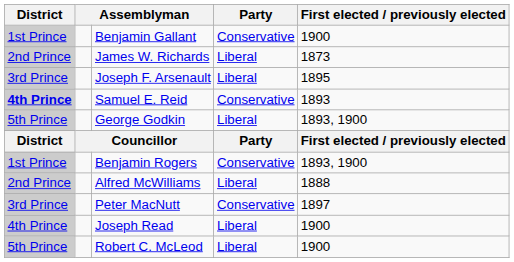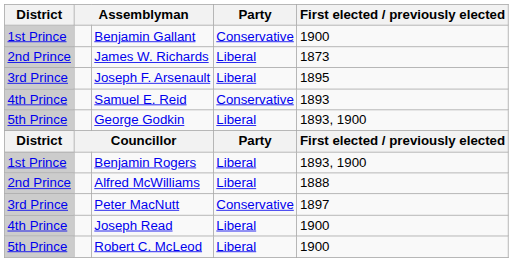Samuel E. Reid | District: bold -> normal
Benjamin Rogers | Party: Conservative -> Liberal
